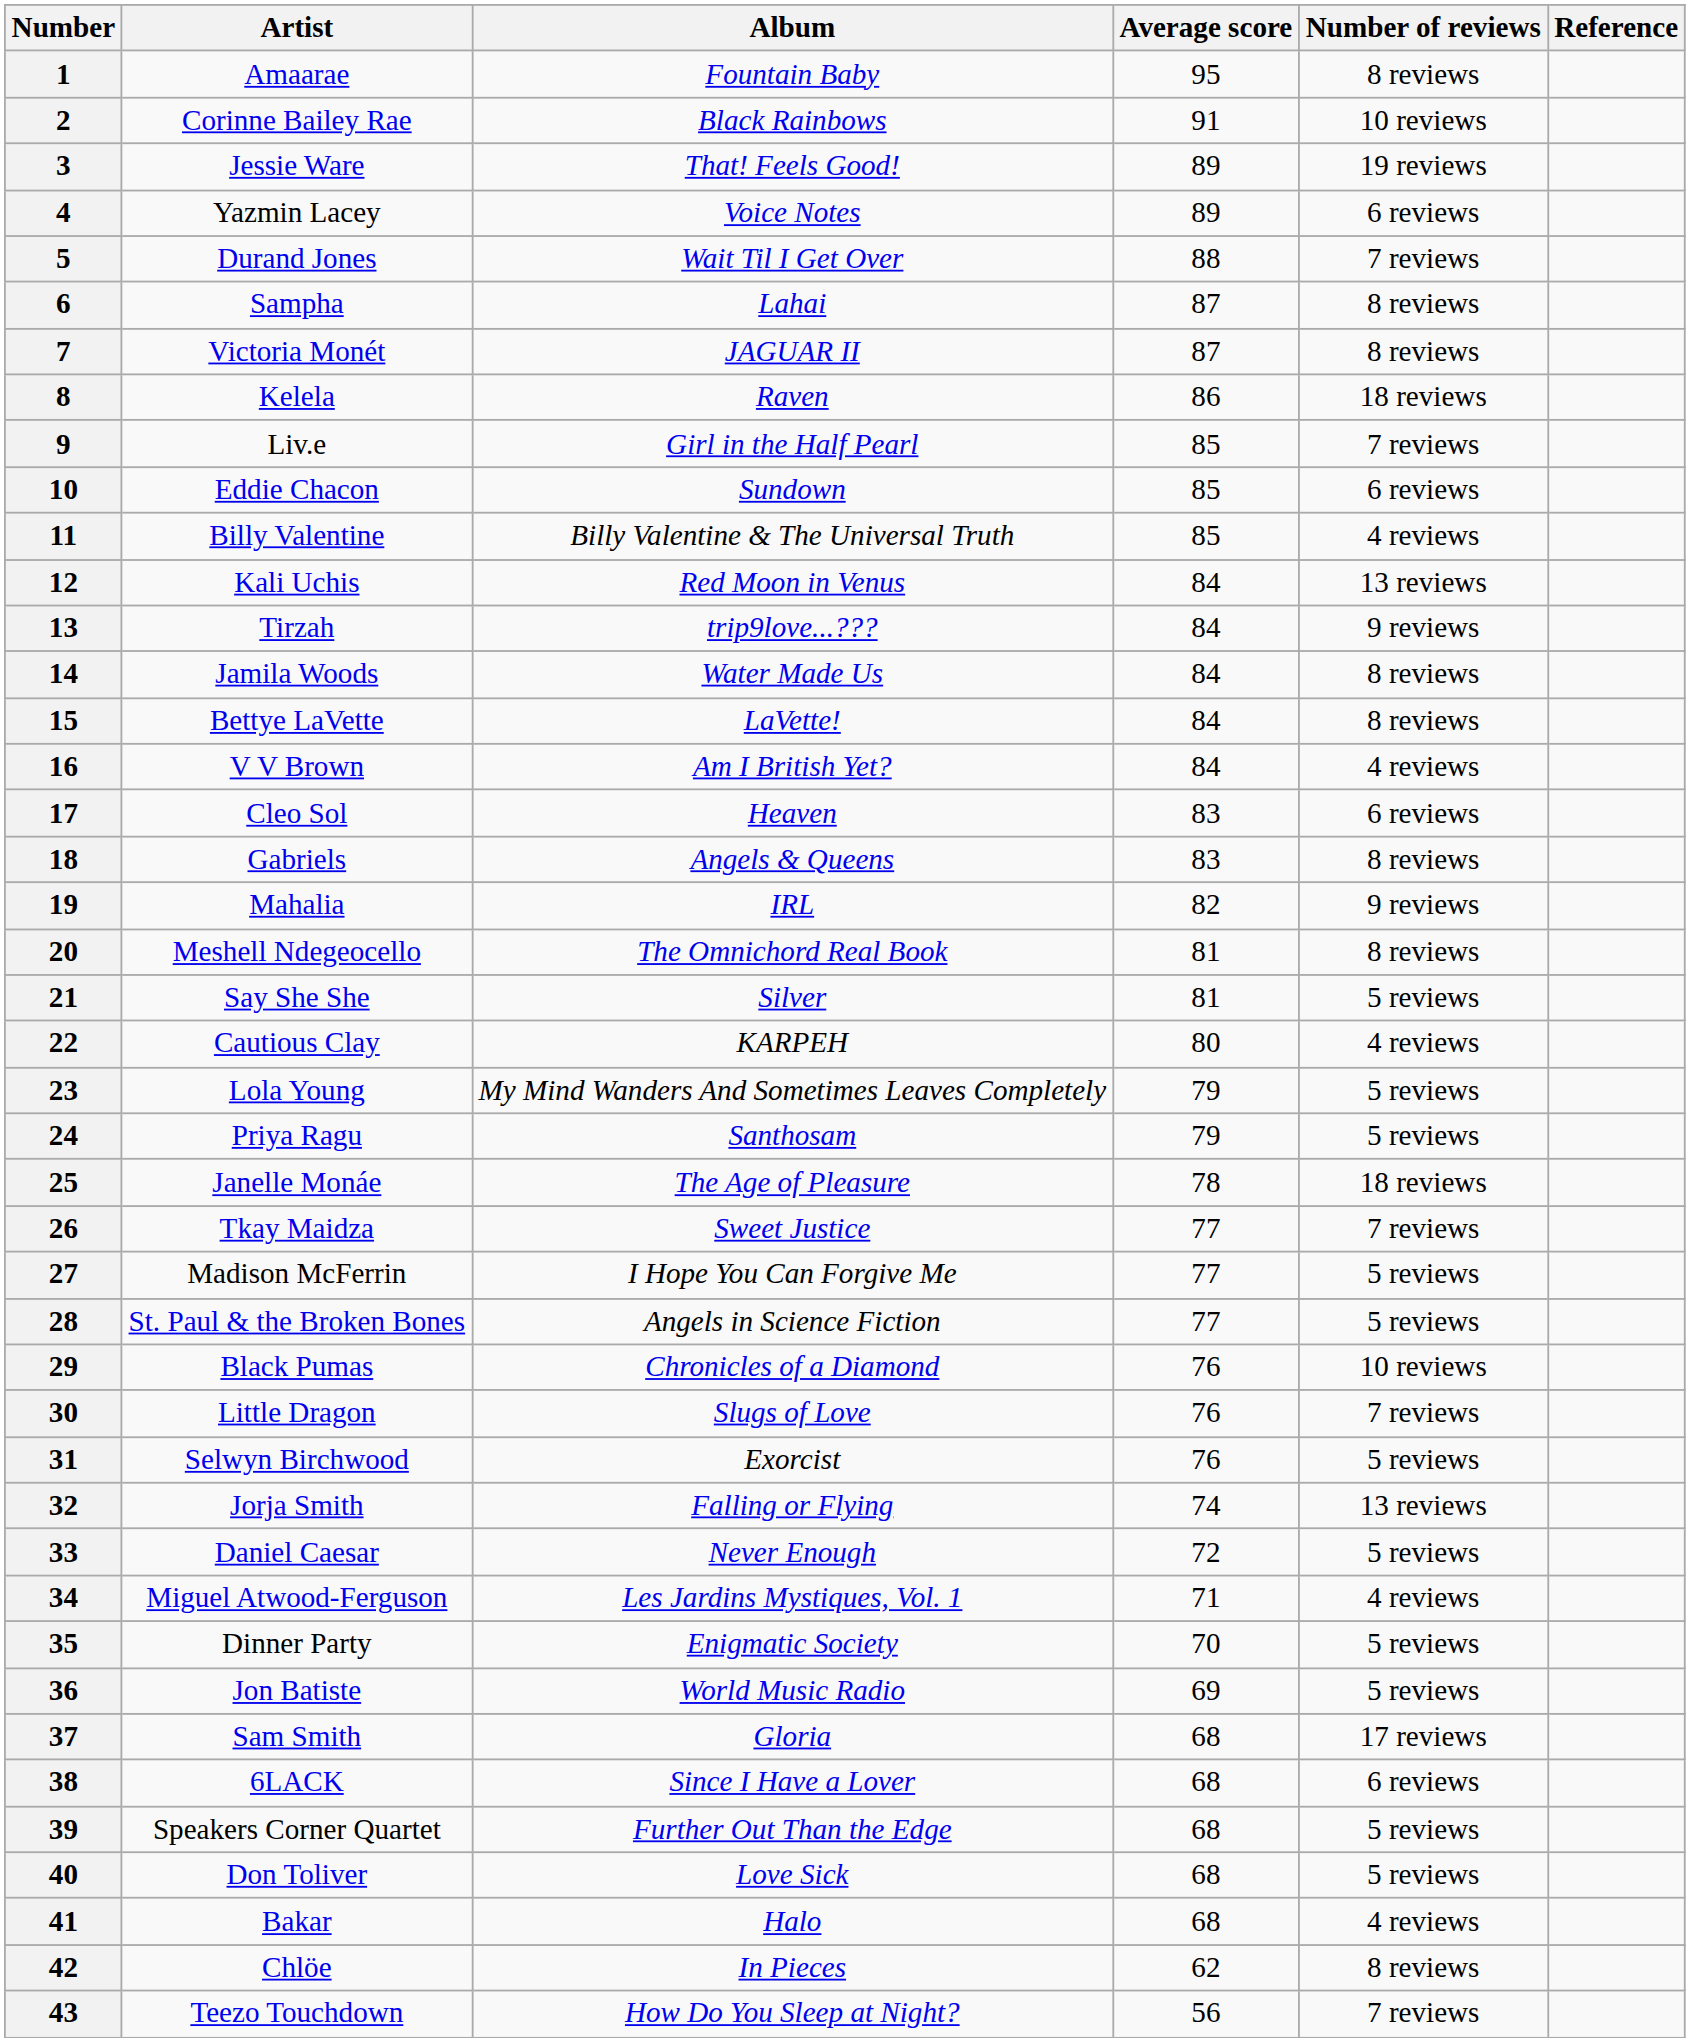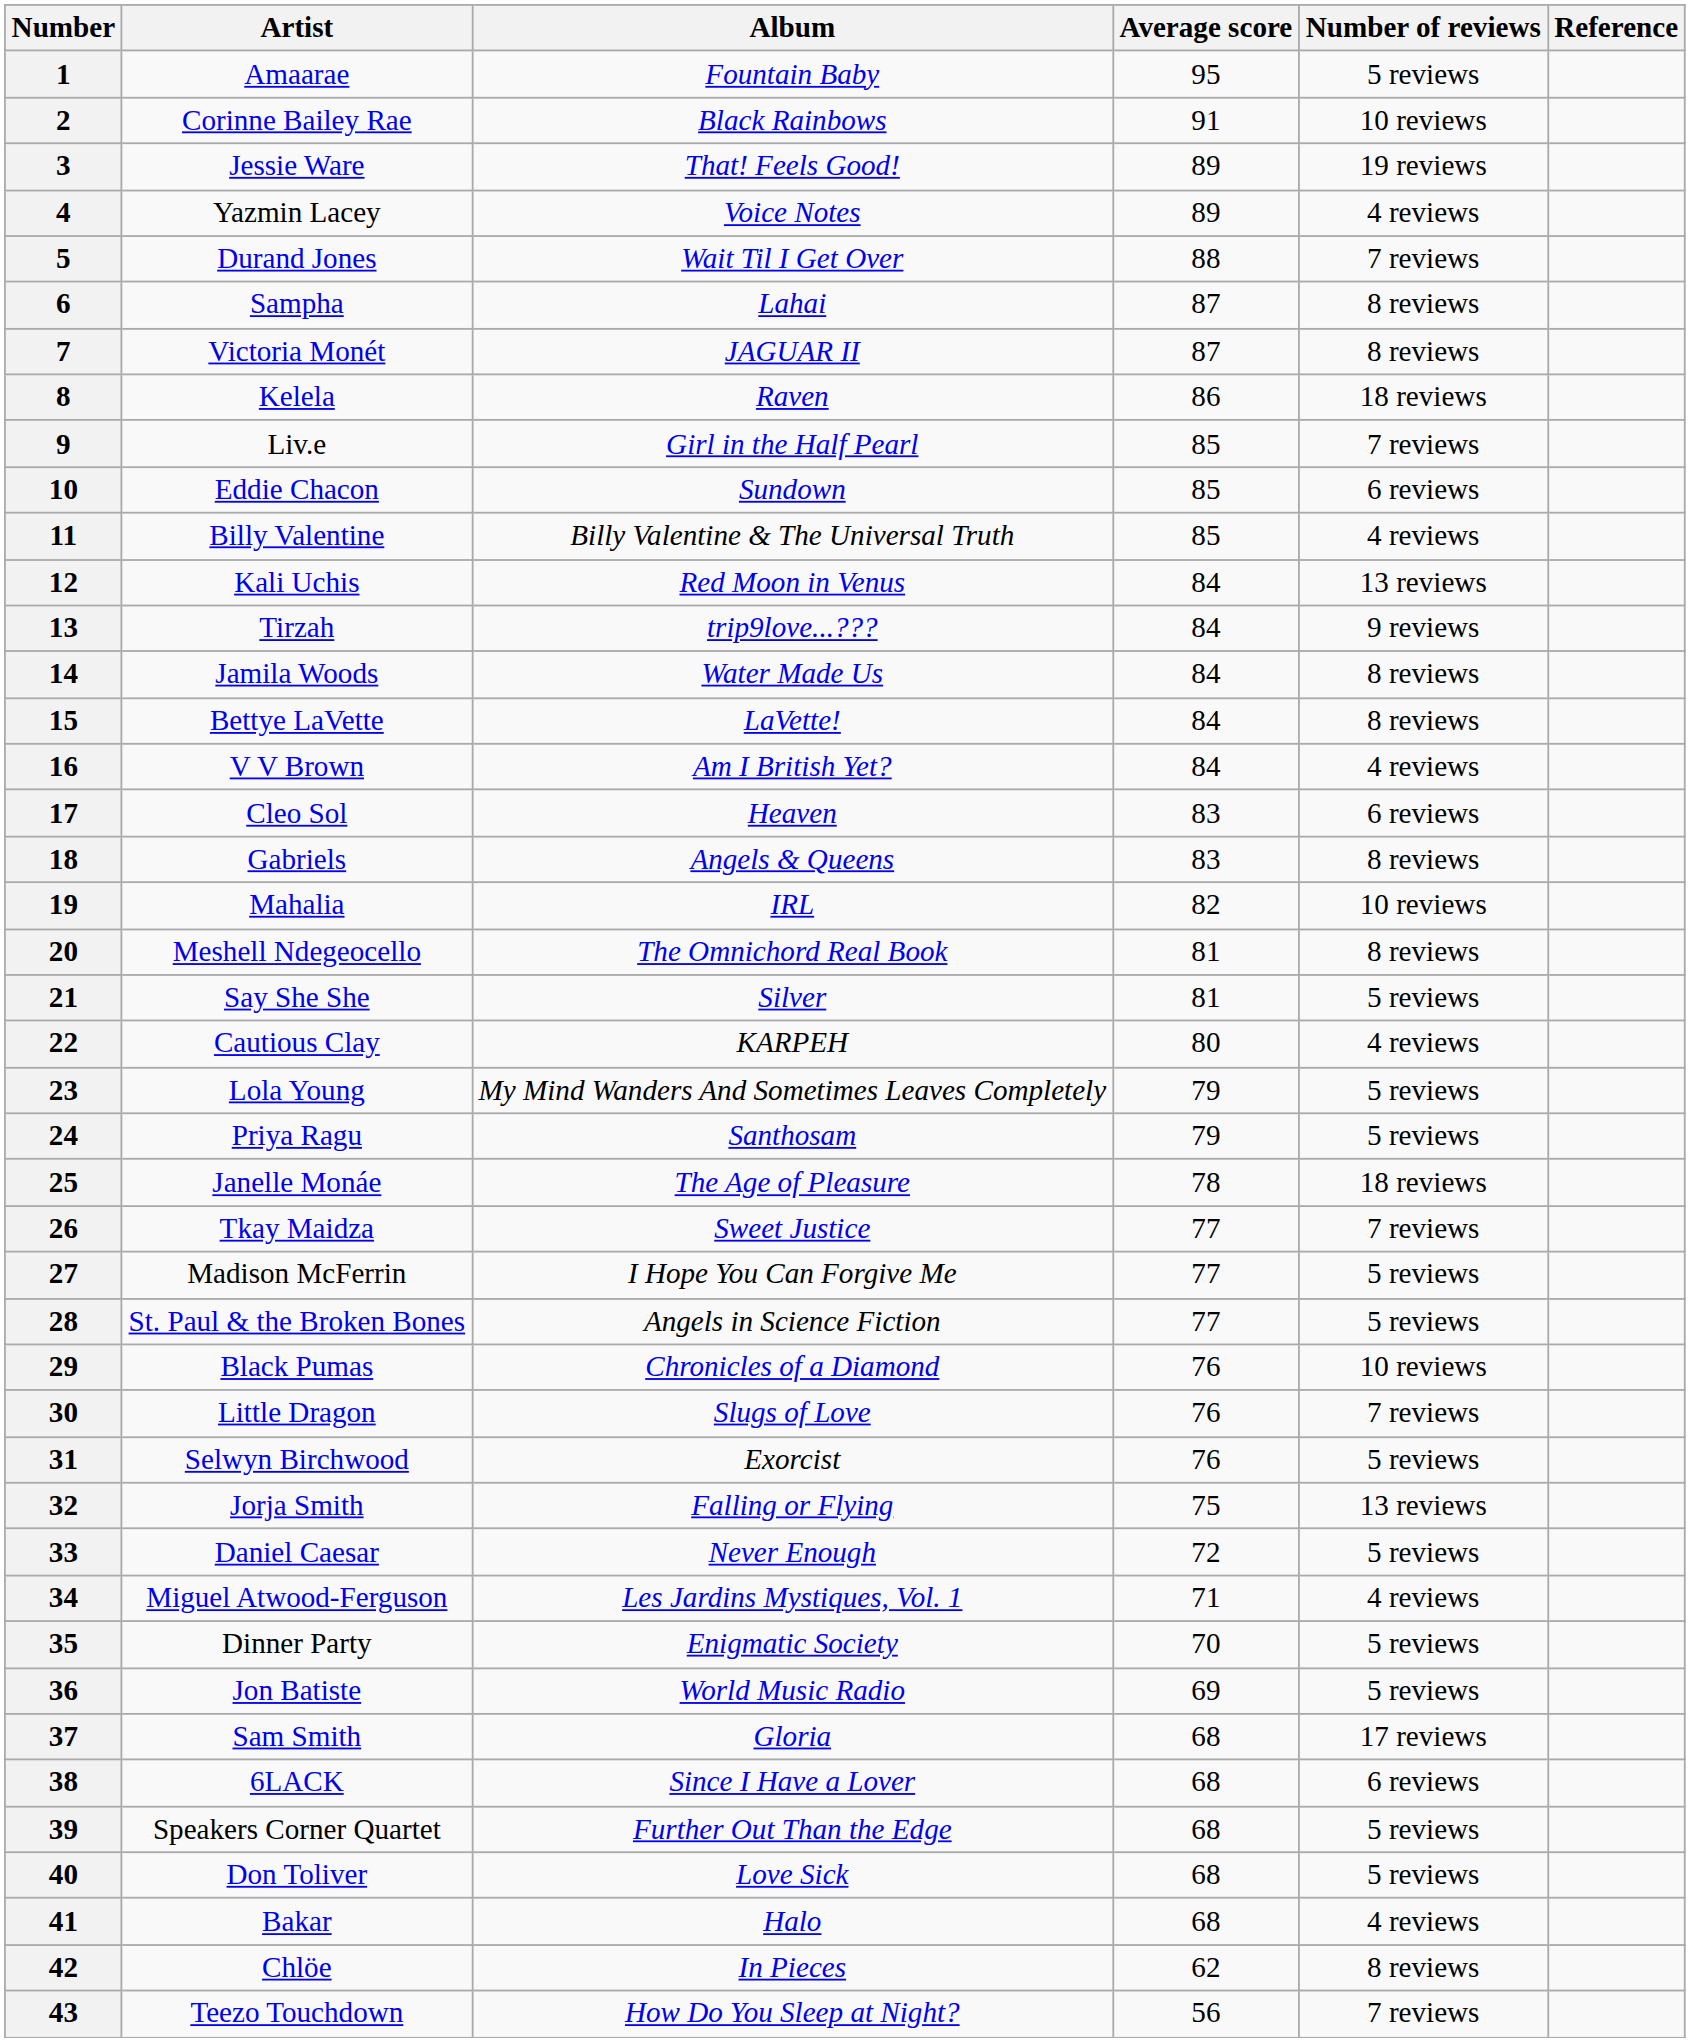1 | Number of reviews: 8 reviews -> 5 reviews
4 | Number of reviews: 6 reviews -> 4 reviews
19 | Number of reviews: 9 reviews -> 10 reviews
32 | Average score: 74 -> 75
